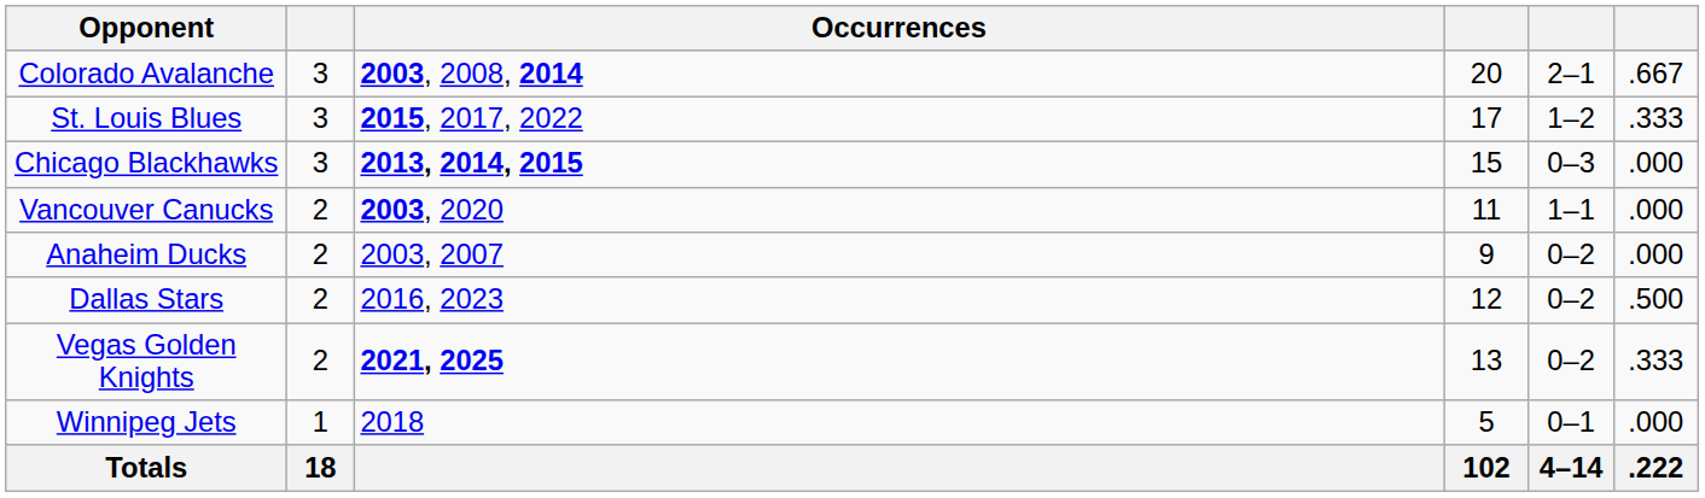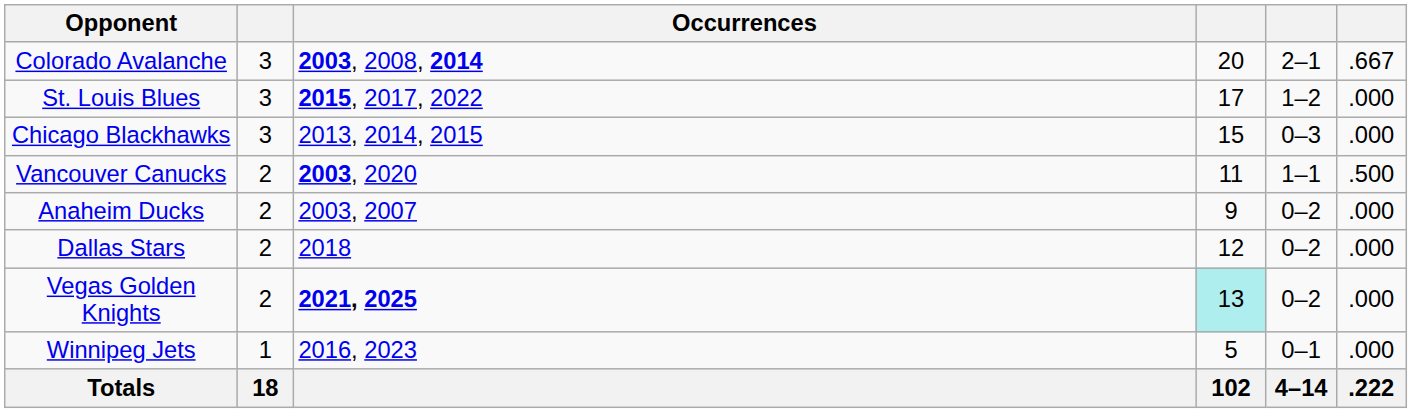St. Louis Blues | column 6: .333 -> .000
Chicago Blackhawks | Occurrences: bold -> normal
Vancouver Canucks | column 6: .000 -> .500
Dallas Stars | Occurrences: 2016, 2023 -> 2018
Dallas Stars | column 6: .500 -> .000
Vegas Golden Knights | column 4: no background -> paleturquoise background
Vegas Golden Knights | column 6: .333 -> .000
Winnipeg Jets | Occurrences: 2018 -> 2016, 2023
